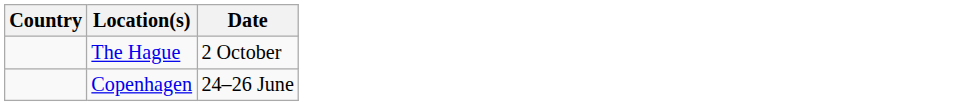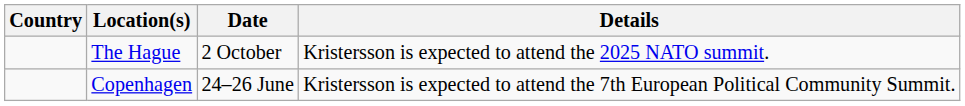+ column: Details | Kristersson is expected to attend the 2025 NATO summit. | Kristersson is expected to attend the 7th European Political Community Summit.
